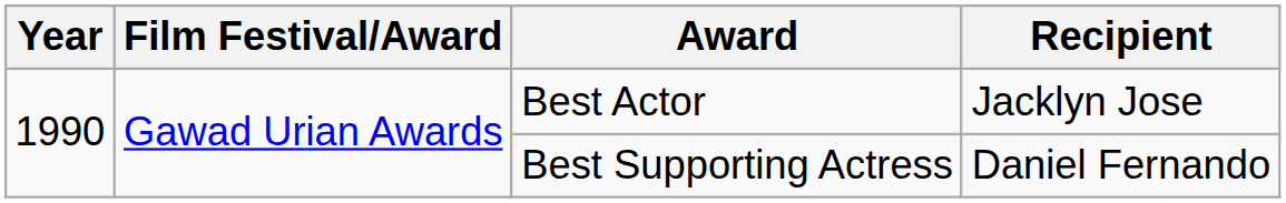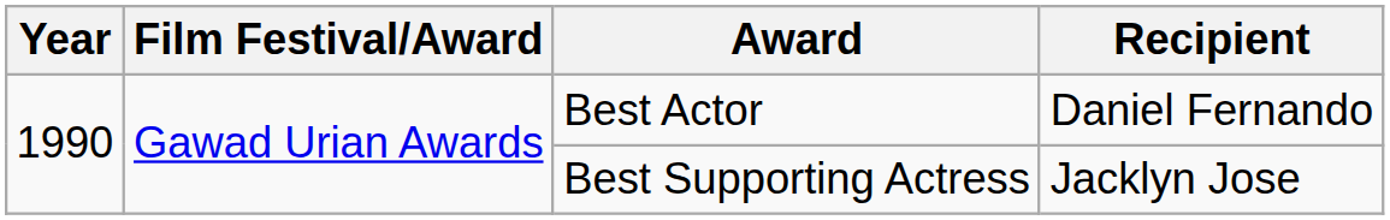Best Actor | Recipient: Jacklyn Jose -> Daniel Fernando
Best Supporting Actress | Recipient: Daniel Fernando -> Jacklyn Jose
